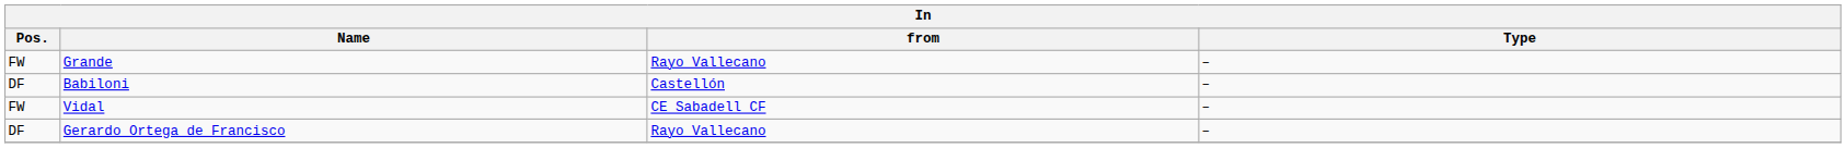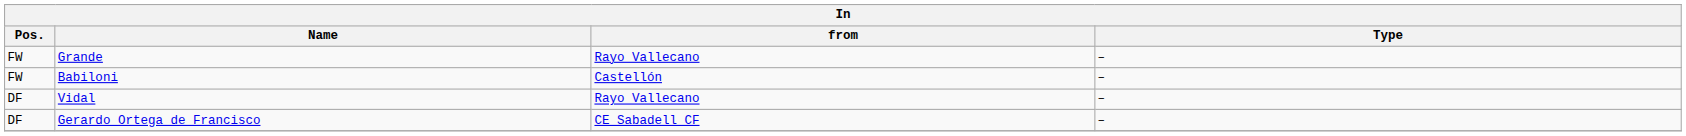Babiloni | Pos.: DF -> FW
Vidal | Pos.: FW -> DF
Vidal | from: CE Sabadell CF -> Rayo Vallecano
Gerardo Ortega de Francisco | from: Rayo Vallecano -> CE Sabadell CF
